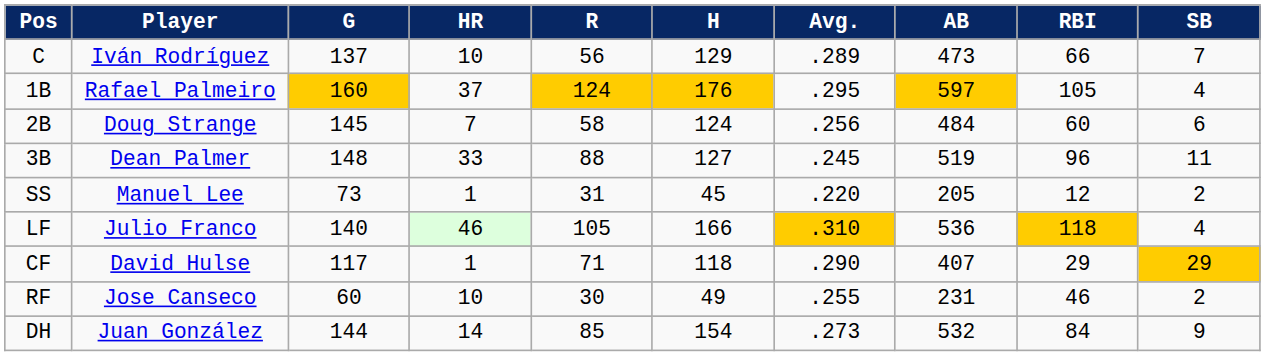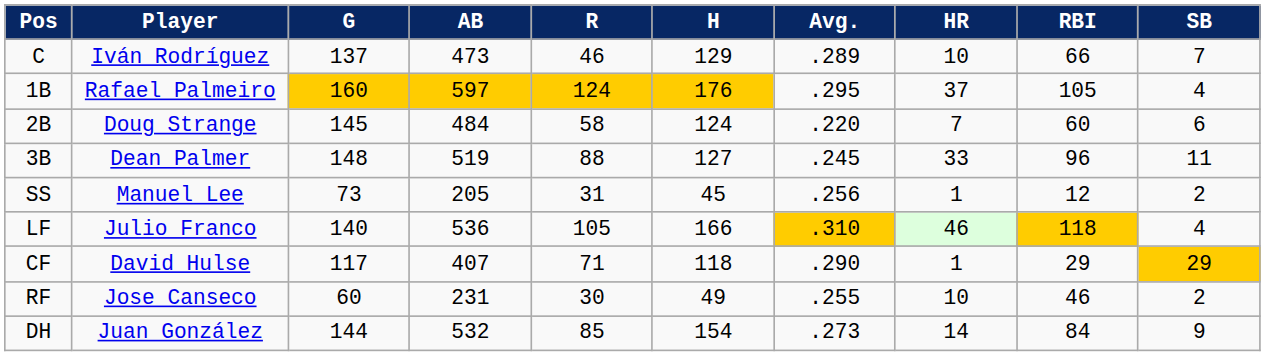columns swapped: AB <-> HR
C | R: 56 -> 46
2B | Avg.: .256 -> .220
SS | Avg.: .220 -> .256
